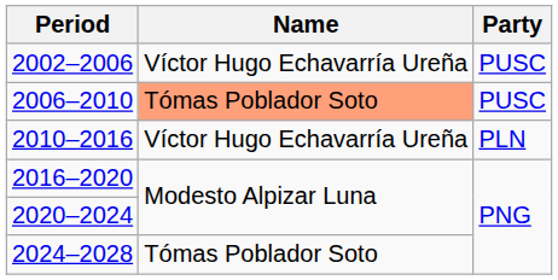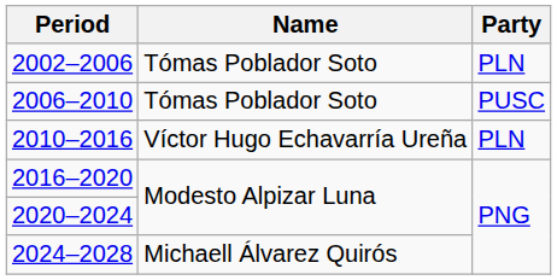2002–2006 | Name: Víctor Hugo Echavarría Ureña -> Tómas Poblador Soto
2002–2006 | Party: PUSC -> PLN
2006–2010 | Name: lightsalmon background -> no background
2024–2028 | Name: Tómas Poblador Soto -> Michaell Álvarez Quirós
